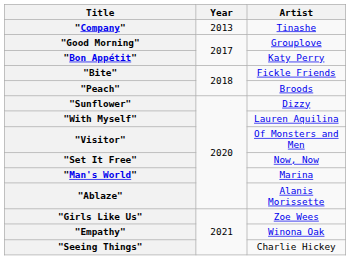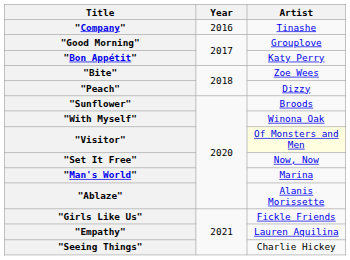"Company" | Year: 2013 -> 2016
"Bite" | Artist: Fickle Friends -> Zoe Wees
"Peach" | Artist: Broods -> Dizzy
"Sunflower" | Artist: Dizzy -> Broods
"With Myself" | Artist: Lauren Aquilina -> Winona Oak
"Visitor" | Artist: no background -> lightyellow background
"Girls Like Us" | Artist: Zoe Wees -> Fickle Friends
"Empathy" | Artist: Winona Oak -> Lauren Aquilina
